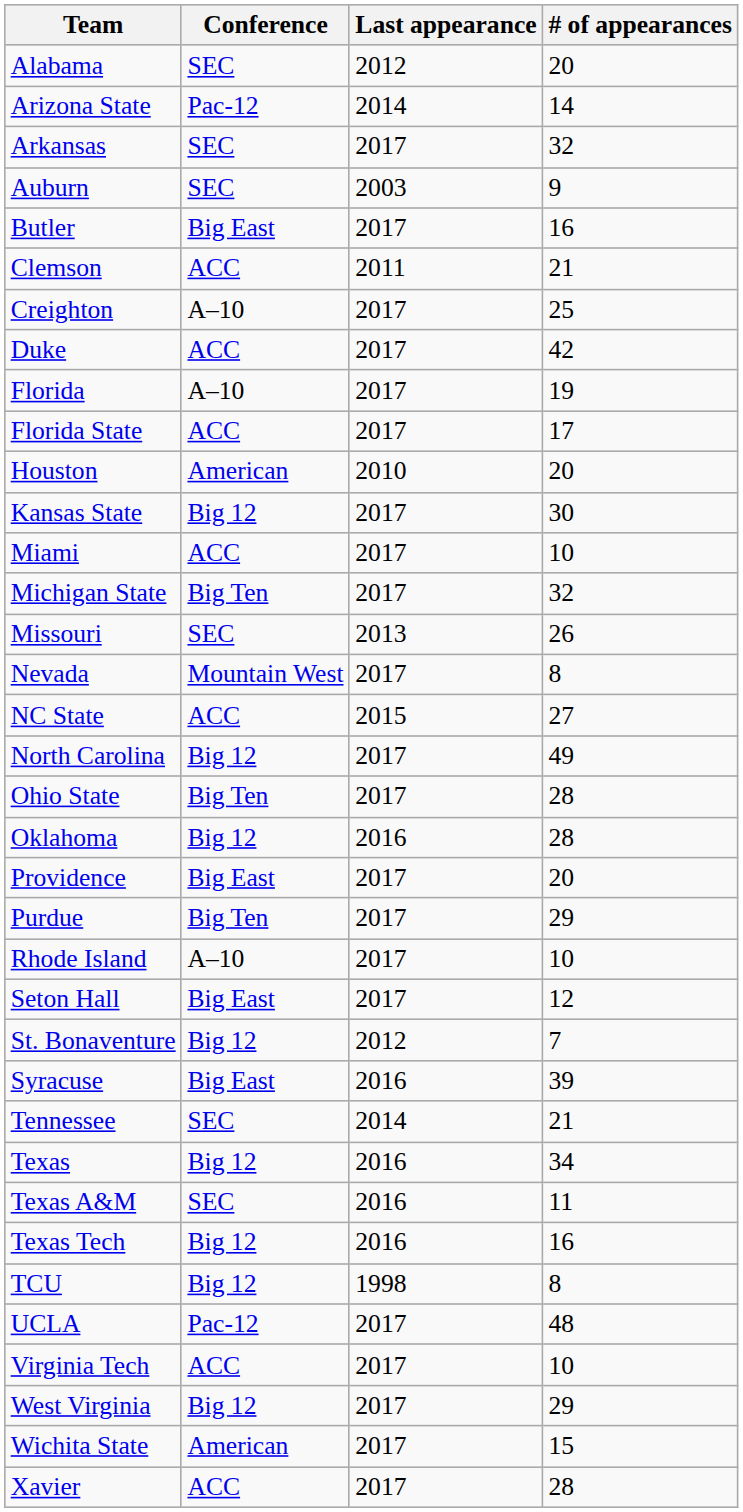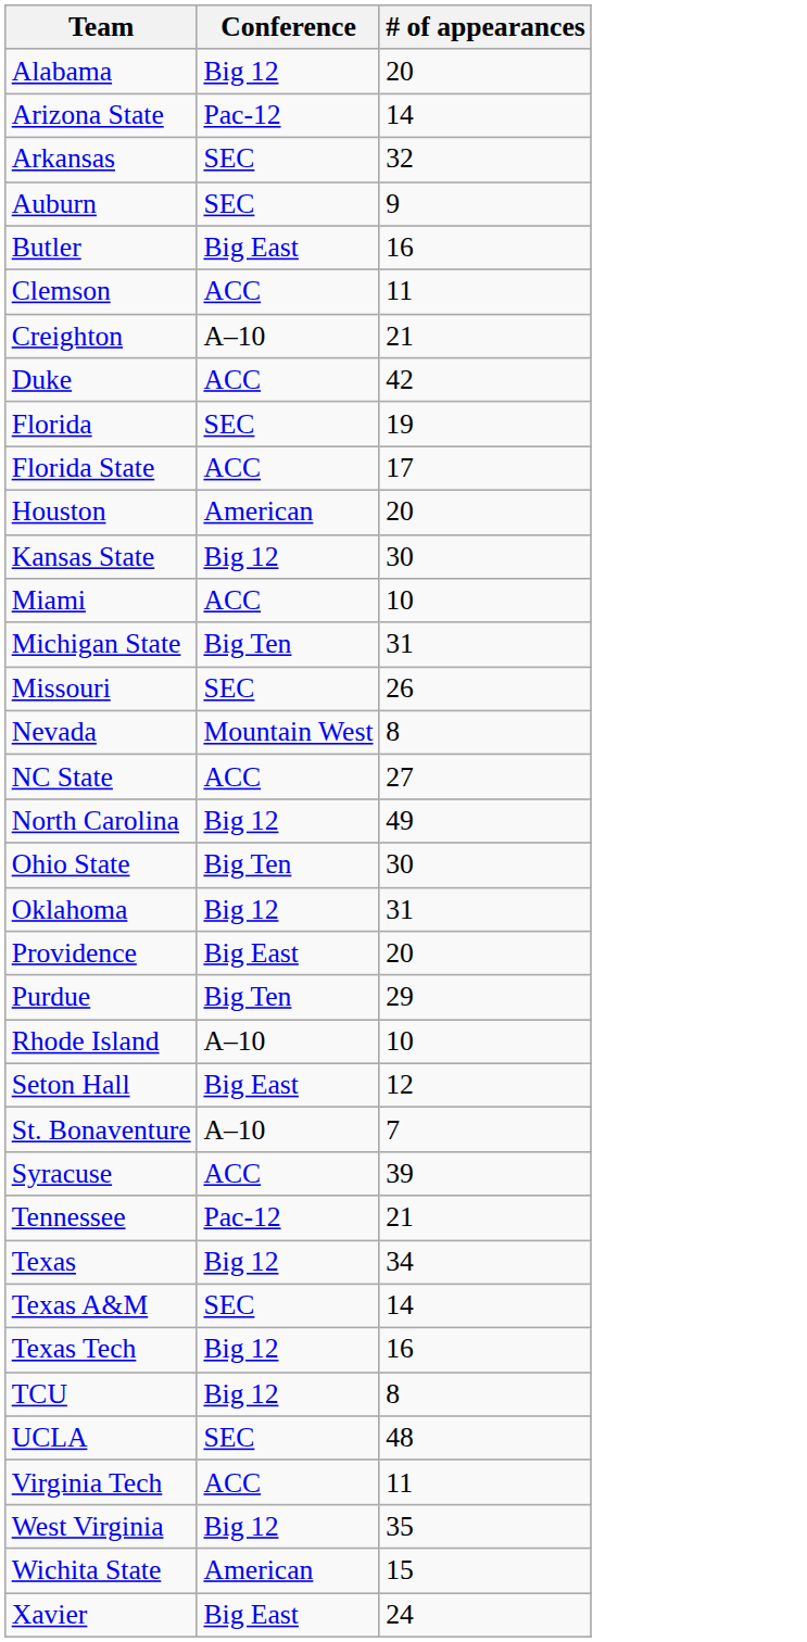- column: Last appearance | 2012 | 2014 | 2017 | 2003 | 2017 | 2011 | 2017 | 2017 | 2017 | 2017 | 2010 | 2017 | 2017 | 2017 | 2013 | 2017 | 2015 | 2017 | 2017 | 2016 | 2017 | 2017 | 2017 | 2017 | 2012 | 2016 | 2014 | 2016 | 2016 | 2016 | 1998 | 2017 | 2017 | 2017 | 2017 | 2017
Alabama | Conference: SEC -> Big 12
Clemson | # of appearances: 21 -> 11
Creighton | # of appearances: 25 -> 21
Florida | Conference: A–10 -> SEC
Michigan State | # of appearances: 32 -> 31
Ohio State | # of appearances: 28 -> 30
Oklahoma | # of appearances: 28 -> 31
St. Bonaventure | Conference: Big 12 -> A–10
Syracuse | Conference: Big East -> ACC
Tennessee | Conference: SEC -> Pac-12
Texas A&M | # of appearances: 11 -> 14
UCLA | Conference: Pac-12 -> SEC
Virginia Tech | # of appearances: 10 -> 11
West Virginia | # of appearances: 29 -> 35
Xavier | Conference: ACC -> Big East
Xavier | # of appearances: 28 -> 24
